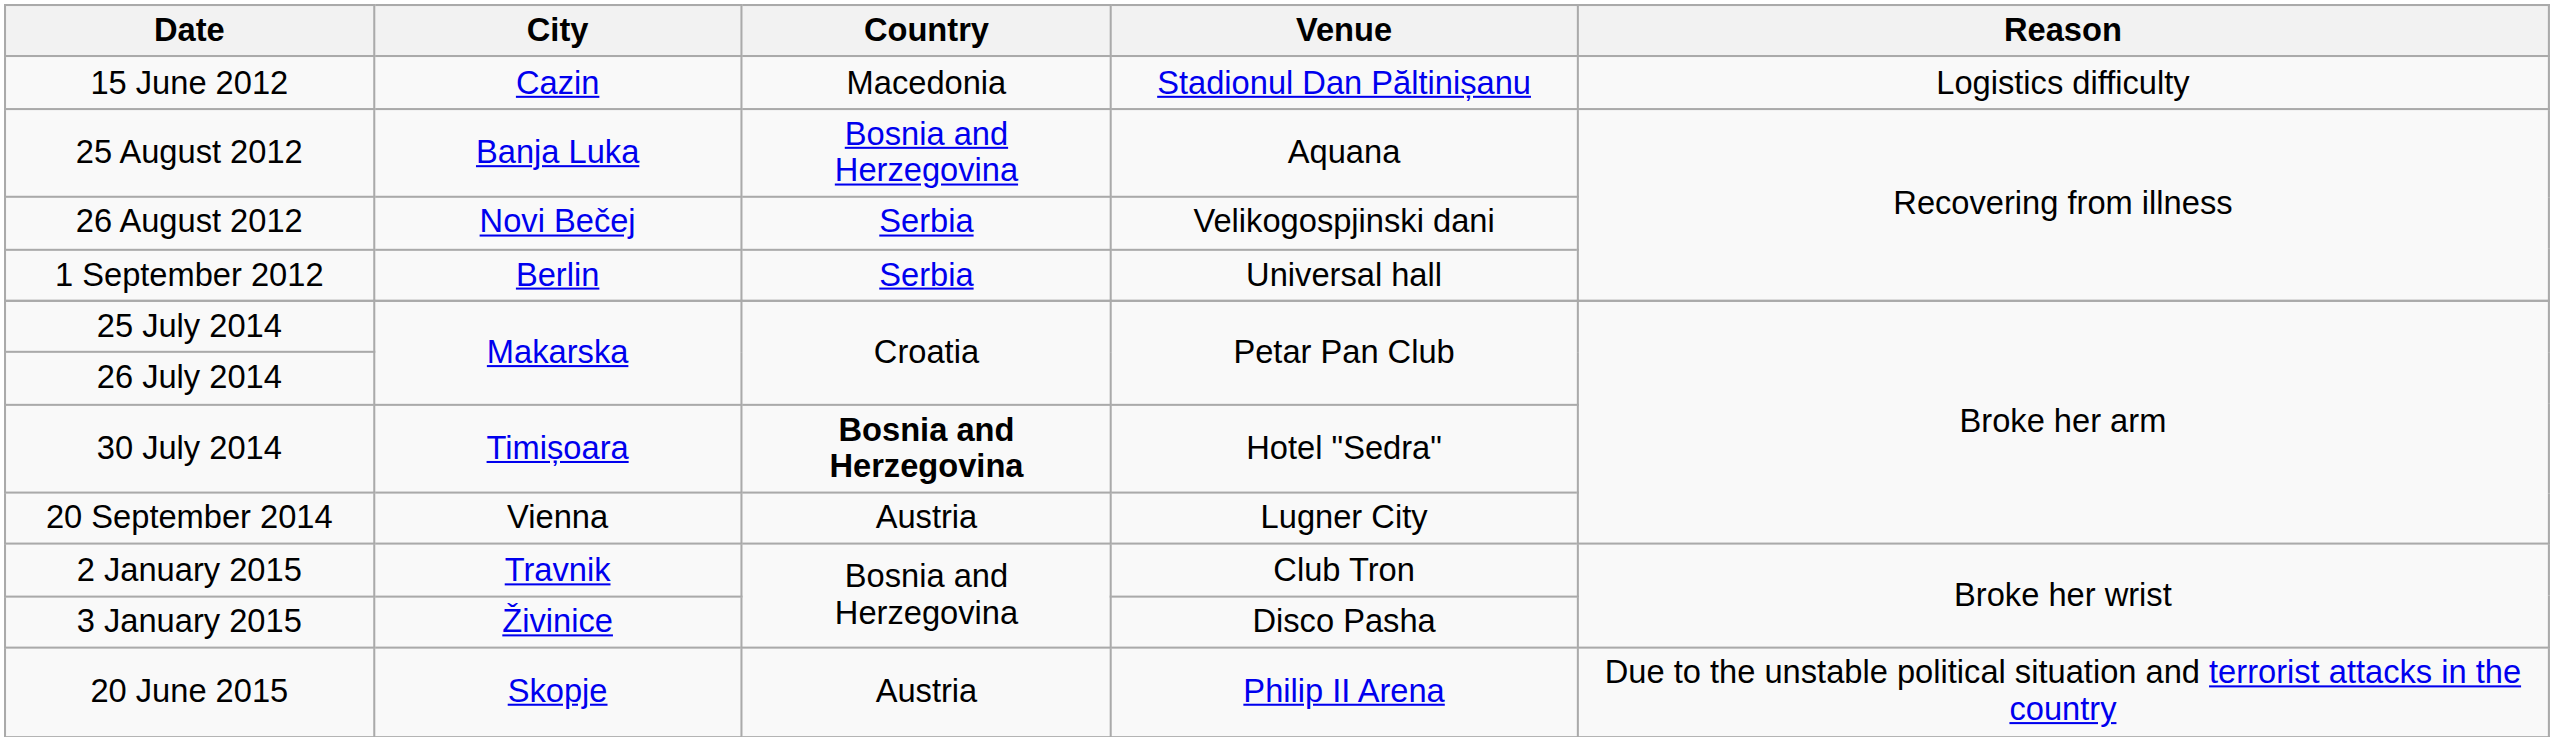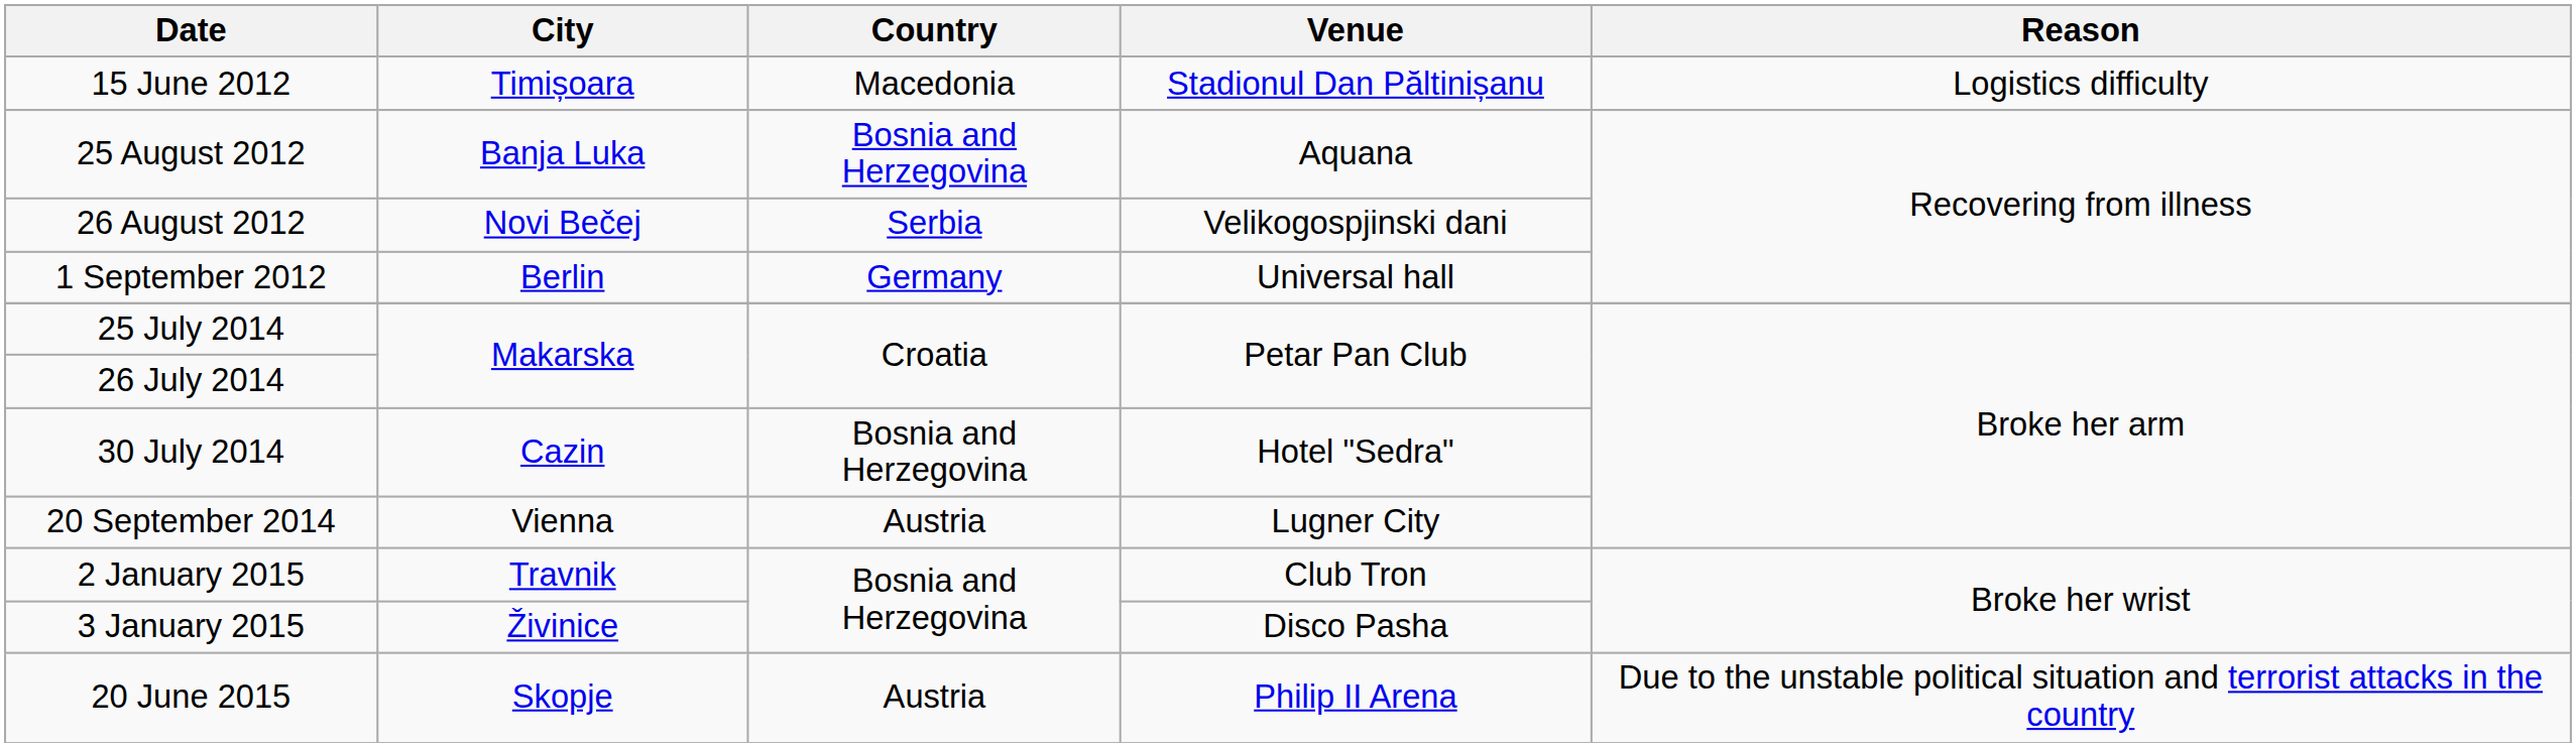15 June 2012 | City: Cazin -> Timișoara
1 September 2012 | Country: Serbia -> Germany
30 July 2014 | City: Timișoara -> Cazin
30 July 2014 | Country: bold -> normal
